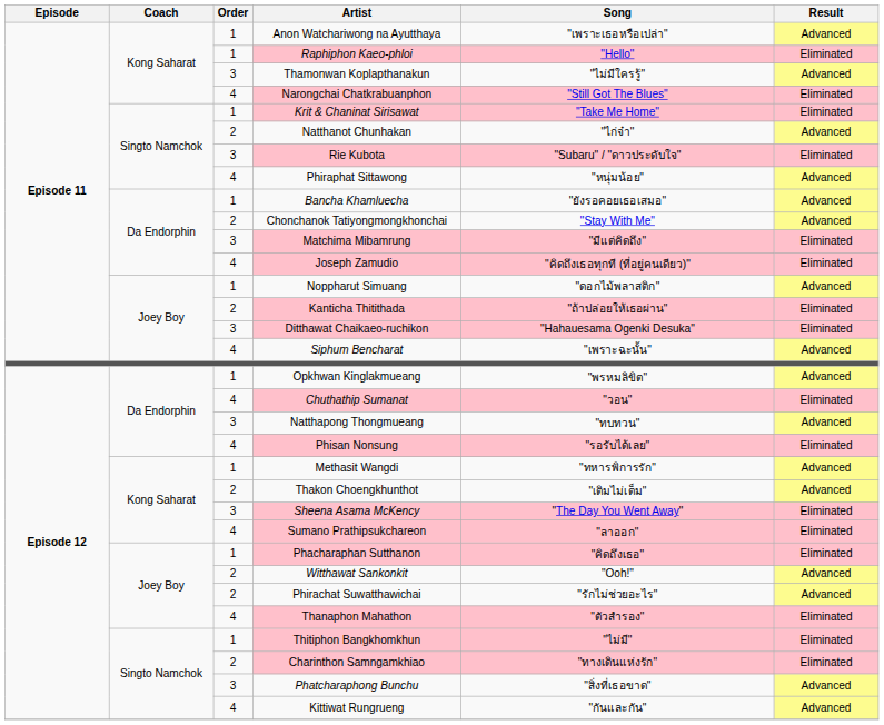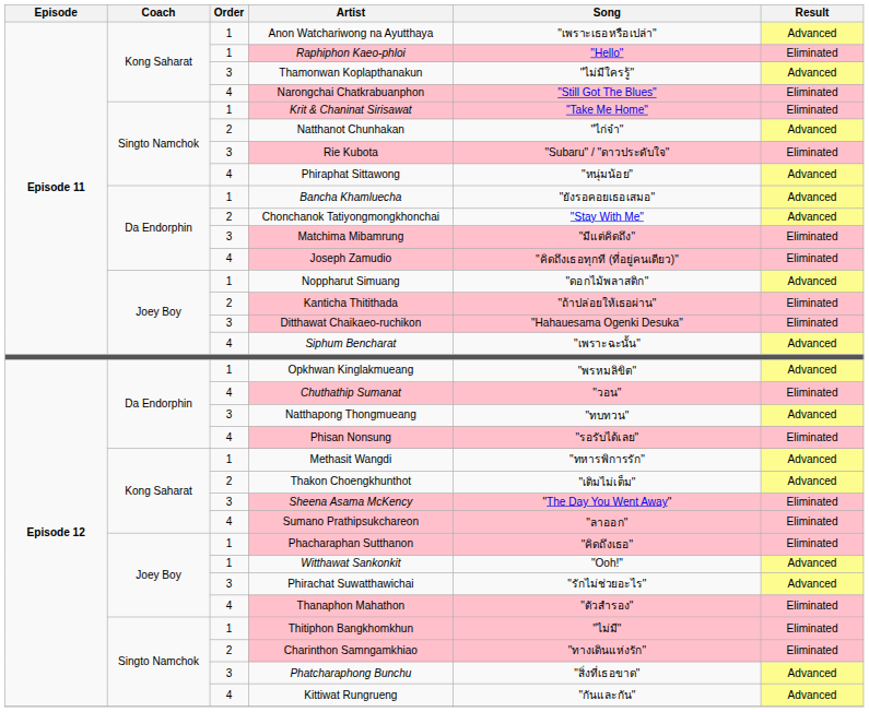Witthawat Sankonkit | Order: 2 -> 1
Phirachat Suwatthawichai | Order: 2 -> 3
